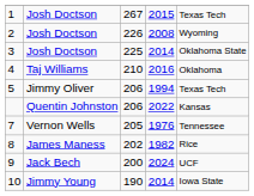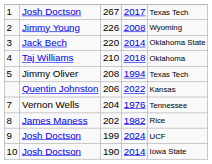1 | column 4: 2015 -> 2017
2 | column 2: Josh Doctson -> Jimmy Young
3 | column 2: Josh Doctson -> Jack Bech
3 | column 3: 225 -> 220
4 | column 4: 2016 -> 2018
5 | column 3: 206 -> 208
7 | column 3: 205 -> 204
9 | column 2: Jack Bech -> Josh Doctson
9 | column 3: 200 -> 199
10 | column 2: Jimmy Young -> Josh Doctson
